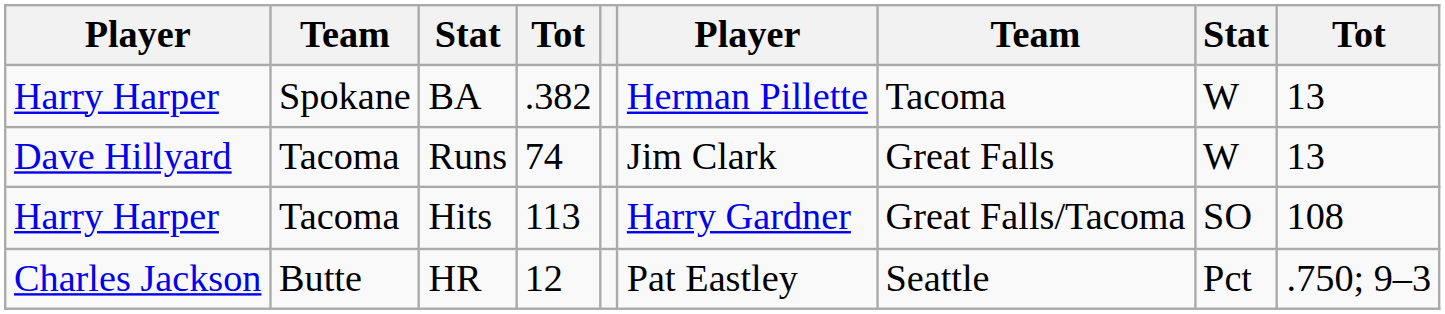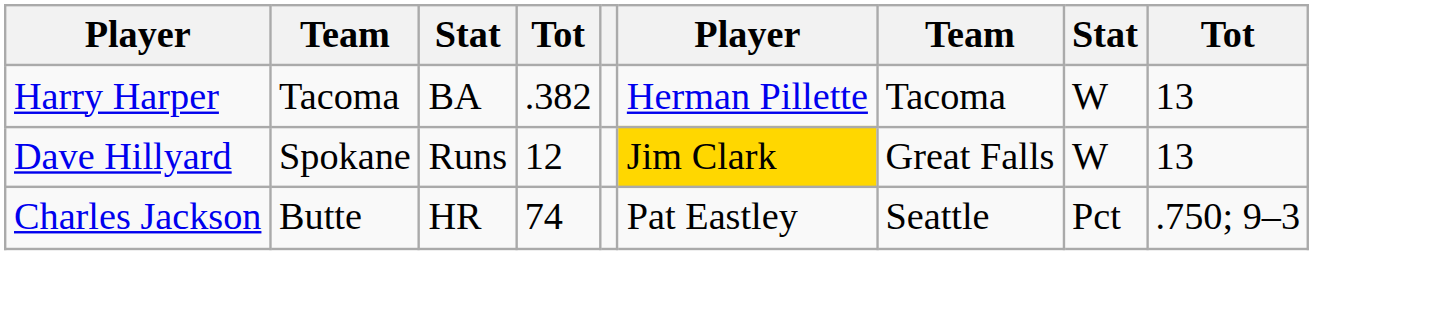BA | column 2: Spokane -> Tacoma
Runs | column 2: Tacoma -> Spokane
Runs | column 4: 74 -> 12
Runs | column 6: no background -> gold background
- row: Harry Harper | Tacoma | Hits | 113 | Harry Gardner | Great Falls/Tacoma | SO | 108
HR | column 4: 12 -> 74
